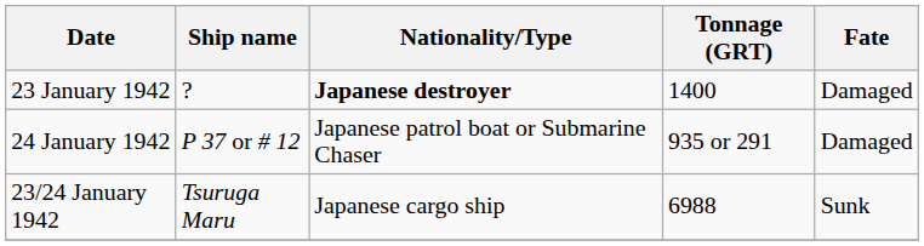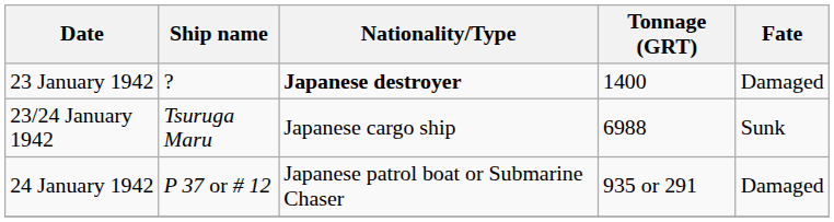rows swapped: 23/24 January 1942 <-> 24 January 1942
